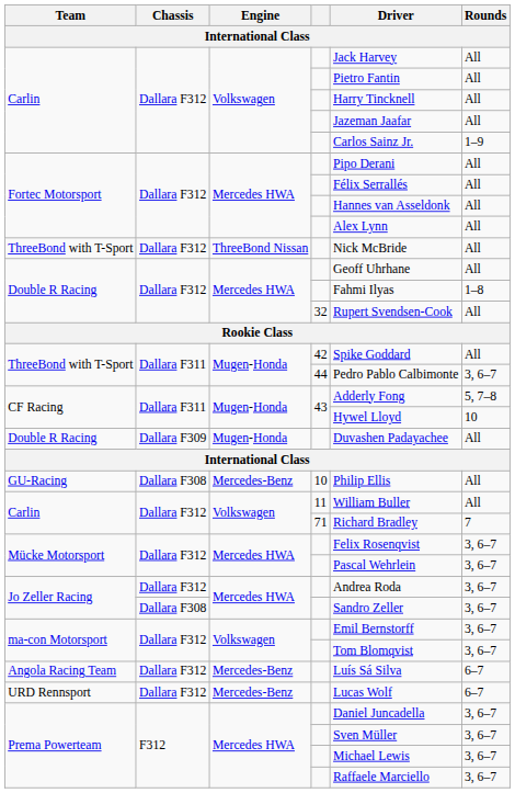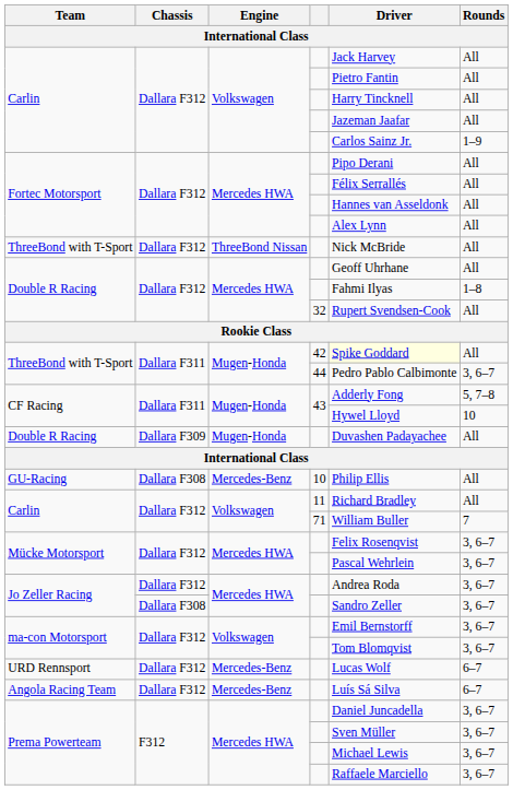ThreeBond with T-Sport / 42 | Driver: no background -> lightyellow background
Carlin / 11 | Driver: William Buller -> Richard Bradley
Carlin / 71 | Driver: Richard Bradley -> William Buller
rows swapped: URD Rennsport <-> Angola Racing Team
